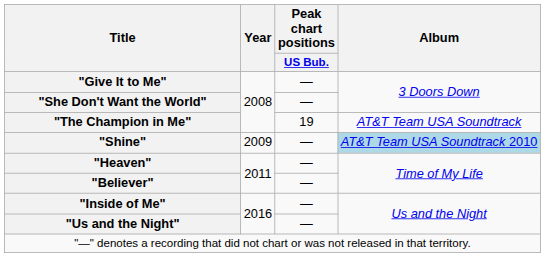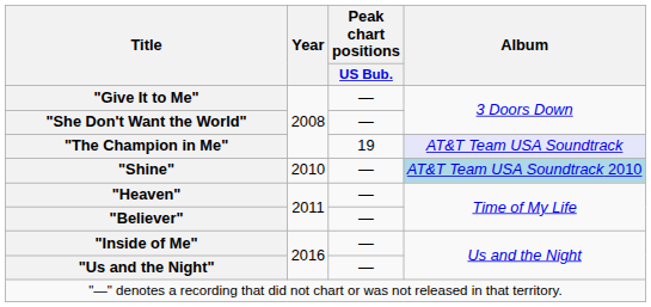"The Champion in Me" | Album: no background -> lavender background
"Shine" | Year: 2009 -> 2010
